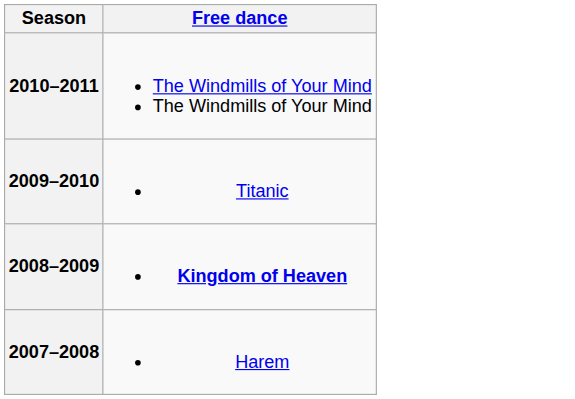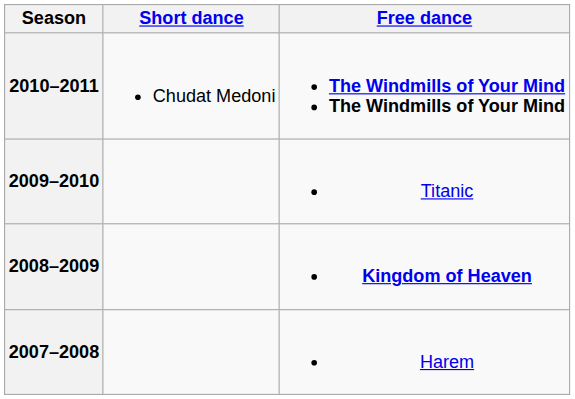+ column: Short dance | Chudat Medoni
2010–2011 | Free dance: normal -> bold
